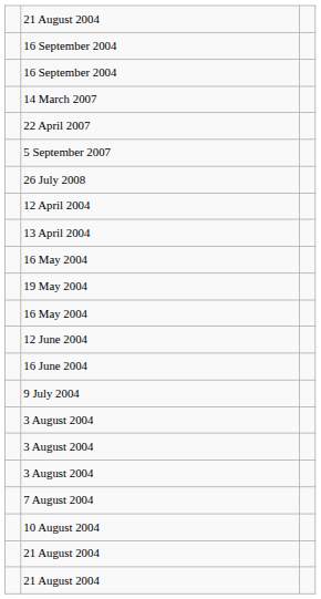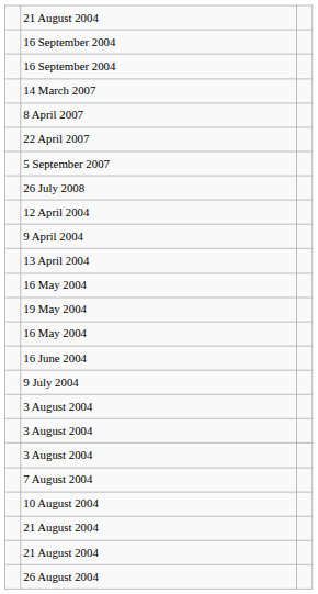+ row: 8 April 2007
+ row: 9 April 2004
- row: 12 June 2004
+ row: 26 August 2004
